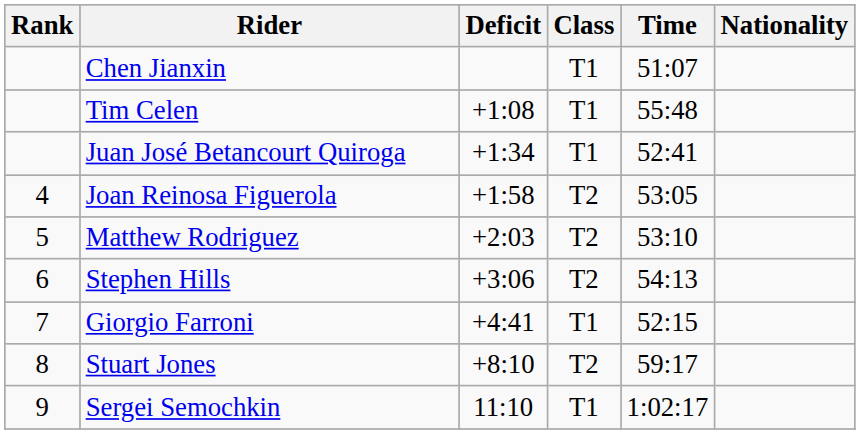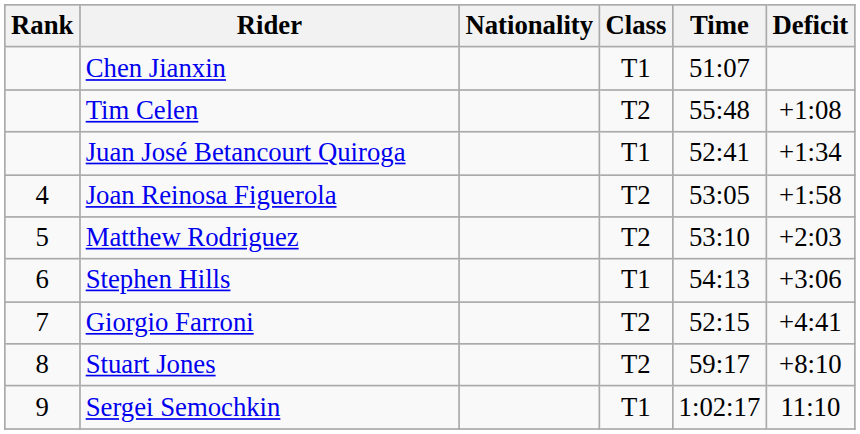columns swapped: Nationality <-> Deficit
Tim Celen | Class: T1 -> T2
Stephen Hills | Class: T2 -> T1
Giorgio Farroni | Class: T1 -> T2
